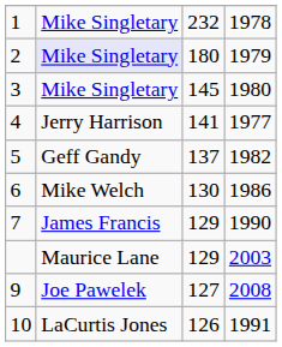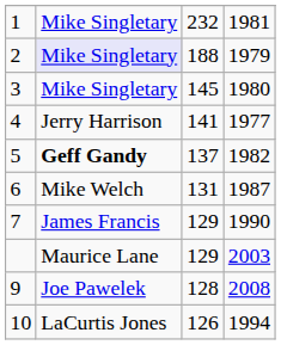1 | column 4: 1978 -> 1981
2 | column 3: 180 -> 188
5 | column 2: normal -> bold
6 | column 3: 130 -> 131
6 | column 4: 1986 -> 1987
9 | column 3: 127 -> 128
10 | column 4: 1991 -> 1994
